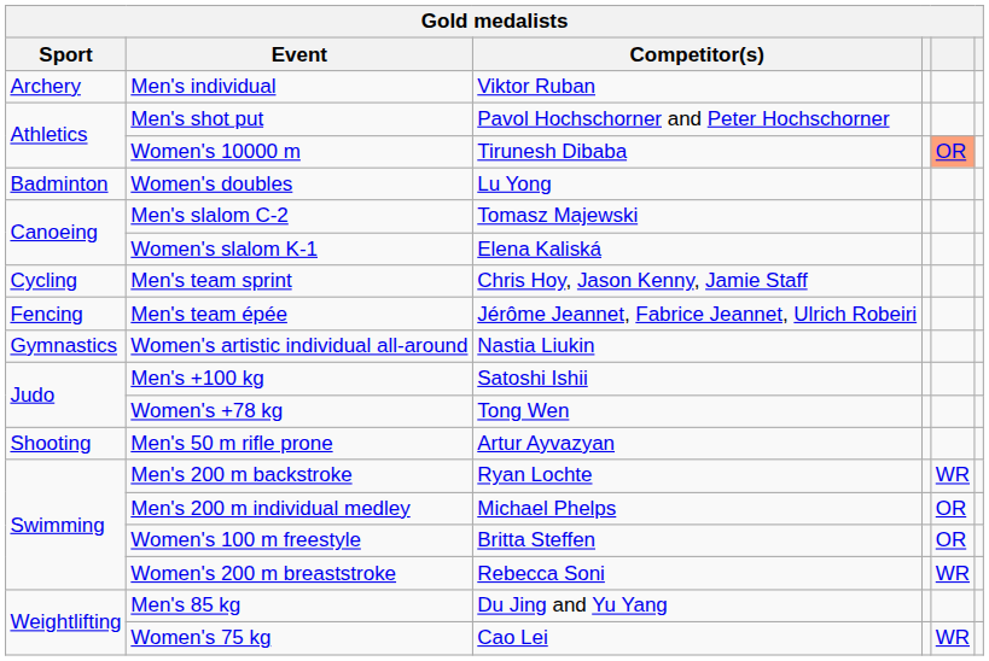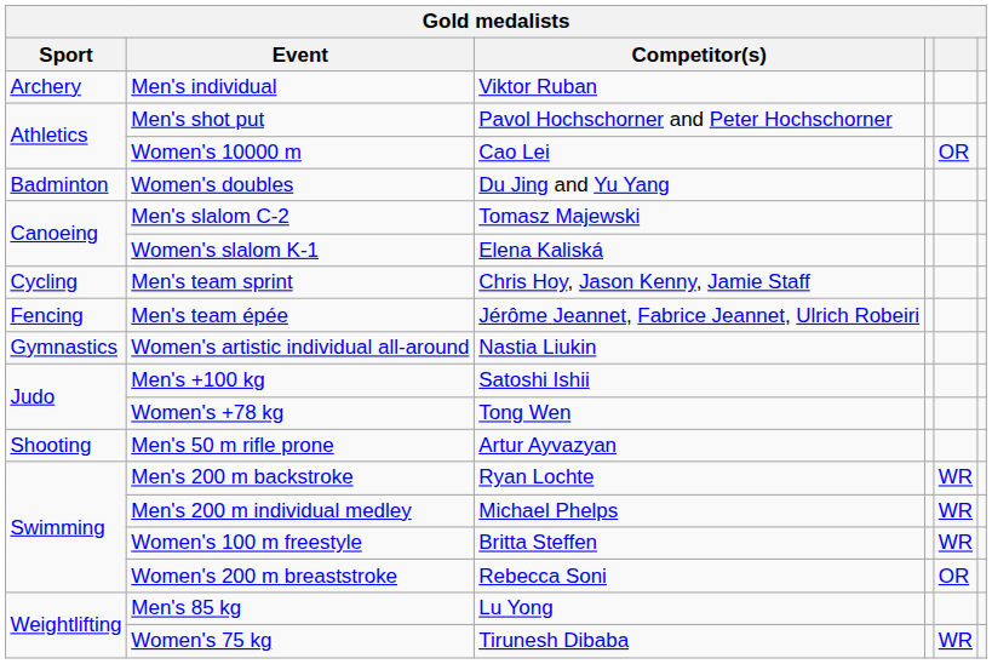Women's 10000 m | Competitor(s): Tirunesh Dibaba -> Cao Lei
Women's 10000 m | column 5: lightsalmon background -> no background
Women's doubles | Competitor(s): Lu Yong -> Du Jing and Yu Yang
Men's 200 m individual medley | column 5: OR -> WR
Women's 100 m freestyle | column 5: OR -> WR
Women's 200 m breaststroke | column 5: WR -> OR
Men's 85 kg | Competitor(s): Du Jing and Yu Yang -> Lu Yong
Women's 75 kg | Competitor(s): Cao Lei -> Tirunesh Dibaba
